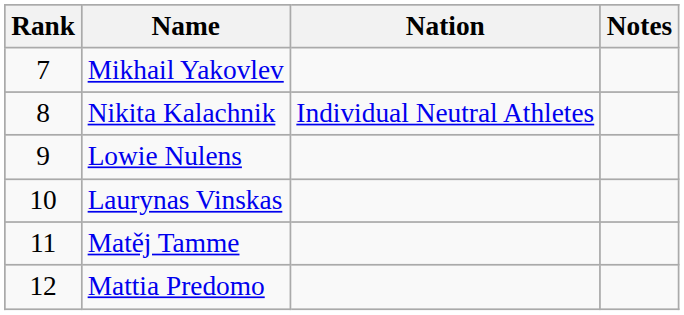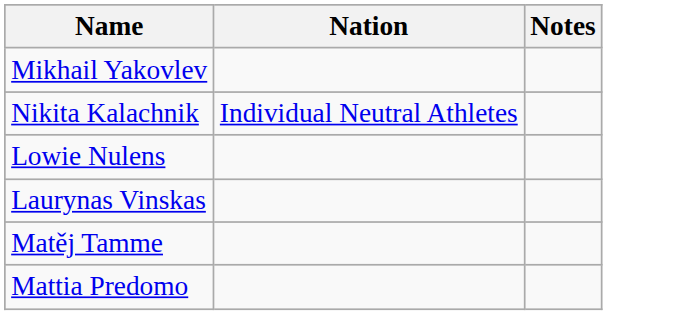- column: Rank | 7 | 8 | 9 | 10 | 11 | 12
